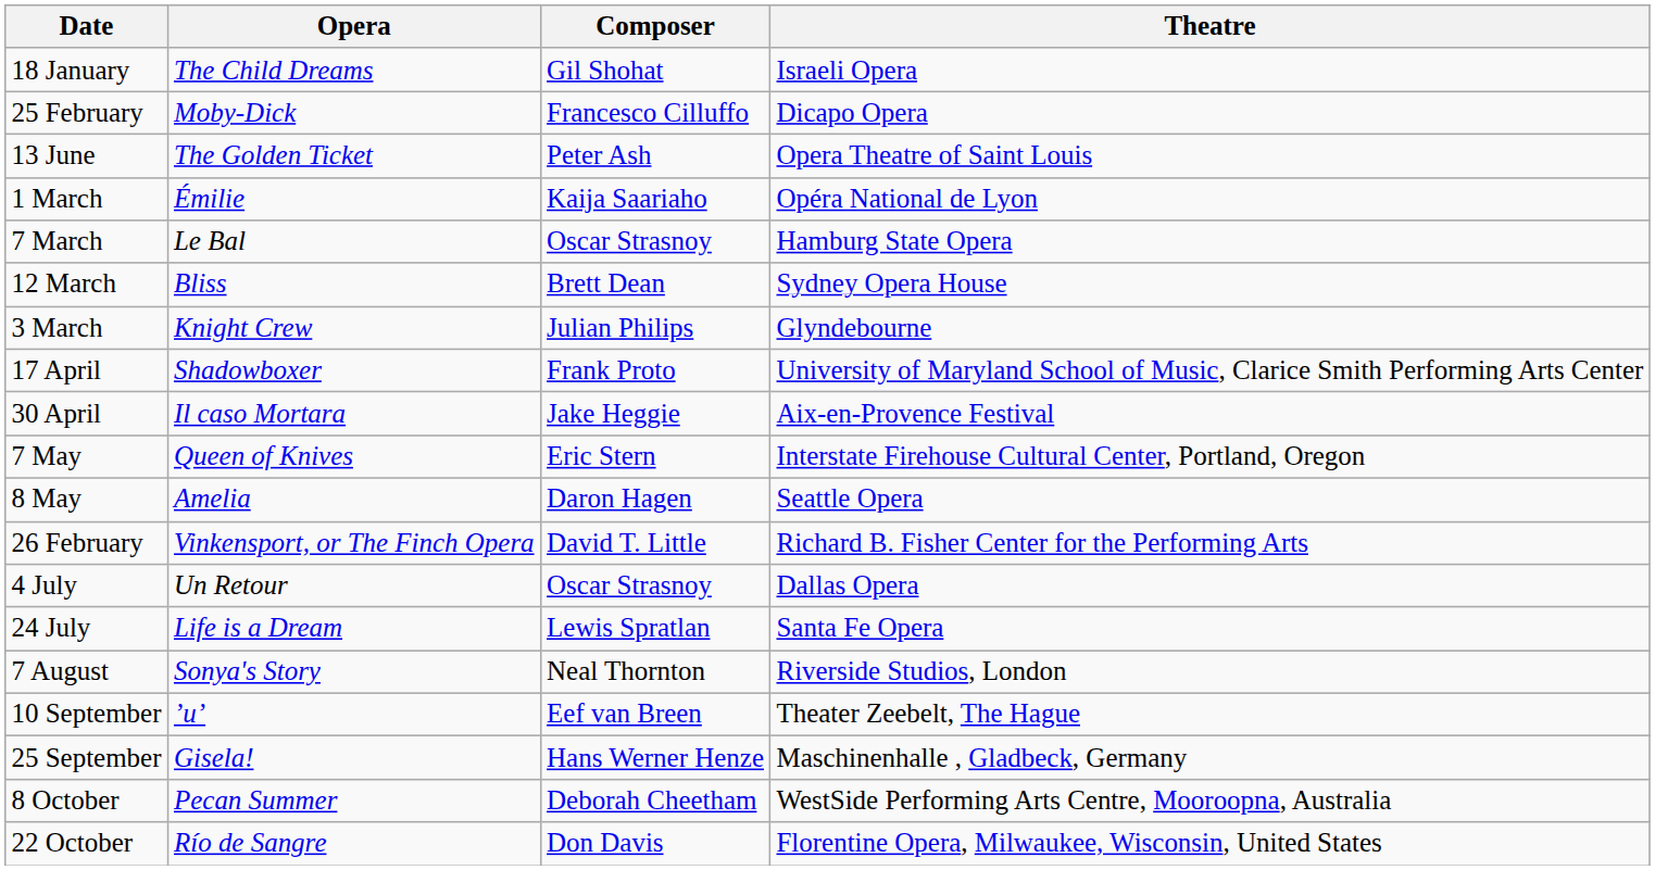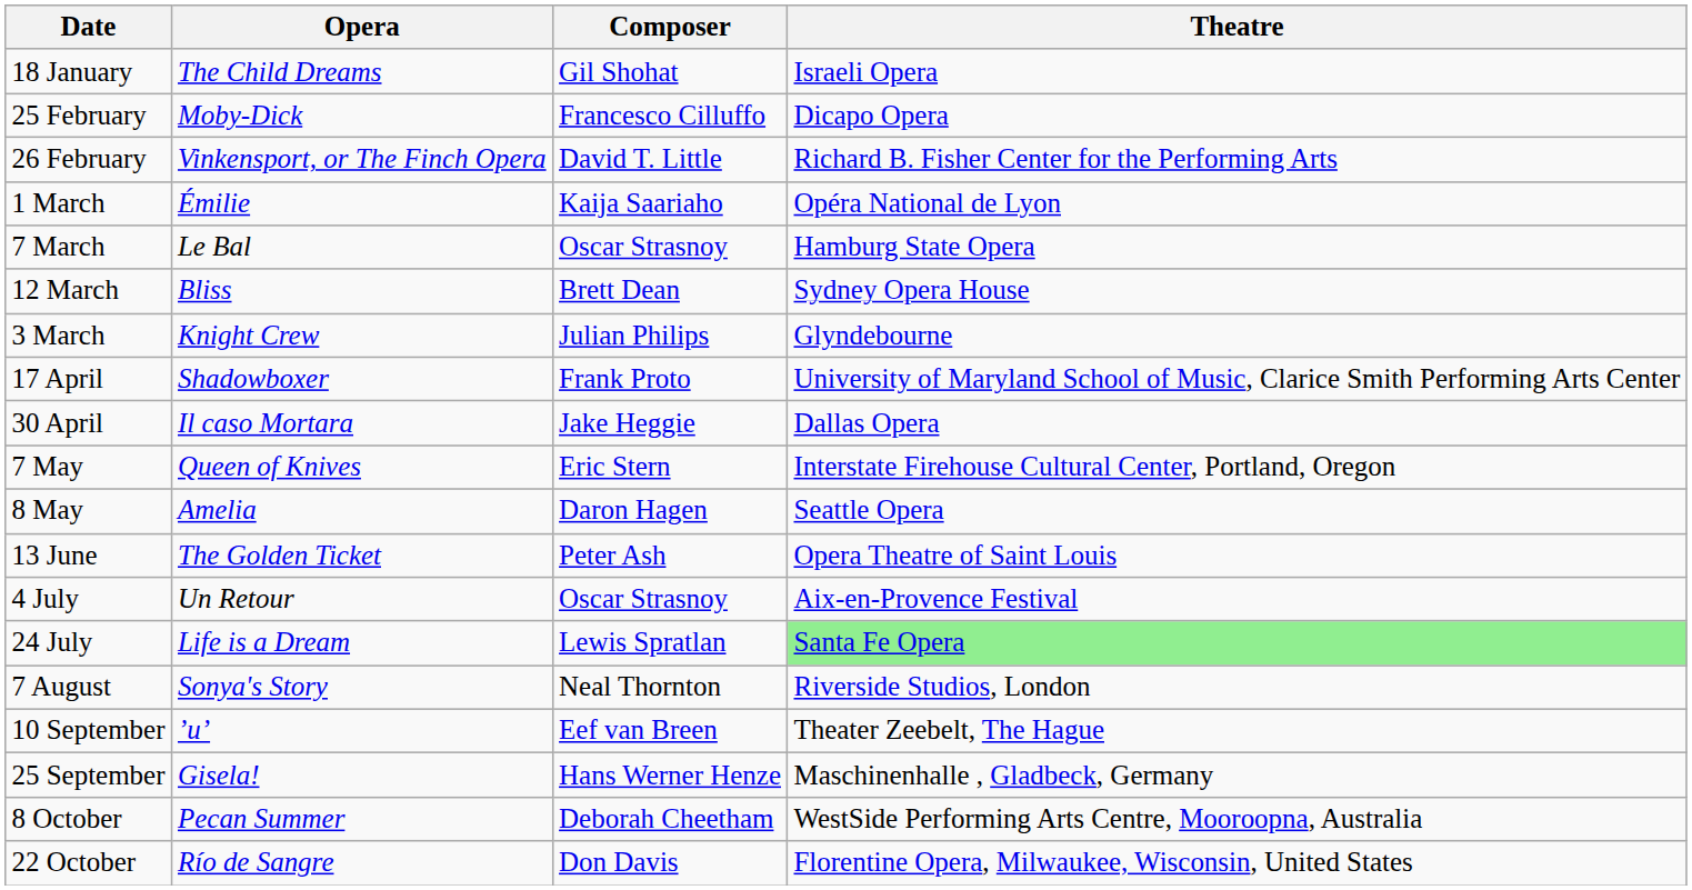rows swapped: 26 February <-> 13 June
30 April | Theatre: Aix-en-Provence Festival -> Dallas Opera
4 July | Theatre: Dallas Opera -> Aix-en-Provence Festival
24 July | Theatre: no background -> lightgreen background
